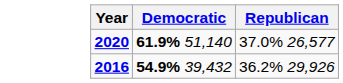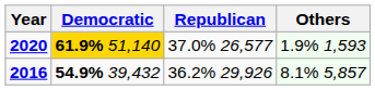+ column: Others | 1.9% 1,593 | 8.1% 5,857
2020 | Democratic: no background -> gold background
